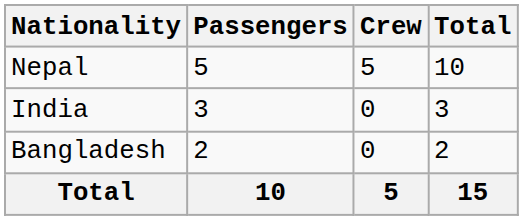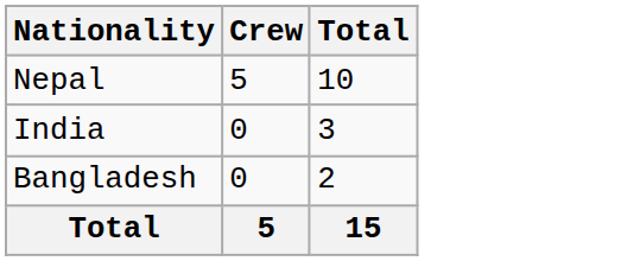- column: Passengers | 5 | 3 | 2 | 10
